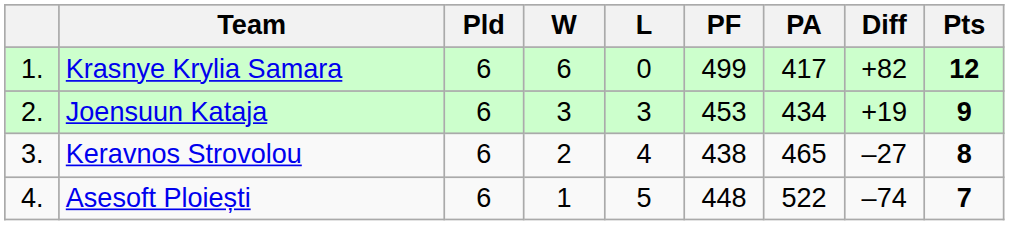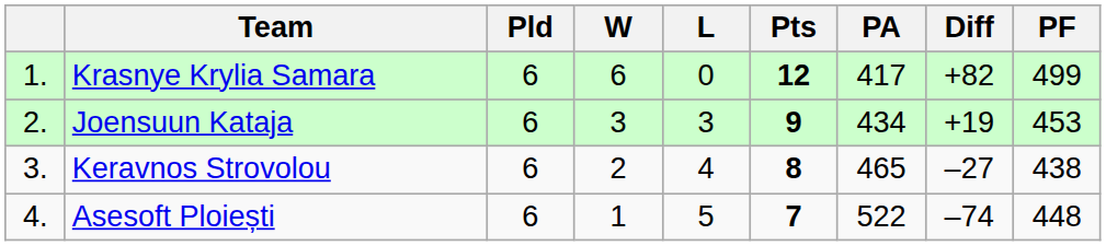columns swapped: PF <-> Pts
